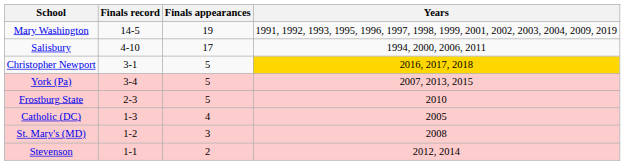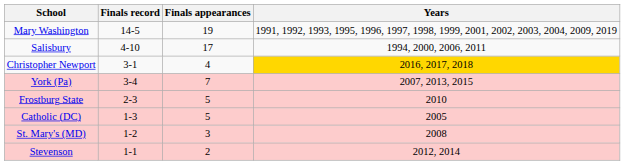Christopher Newport | Finals appearances: 5 -> 4
York (Pa) | Finals appearances: 5 -> 7
Catholic (DC) | Finals appearances: 4 -> 5
